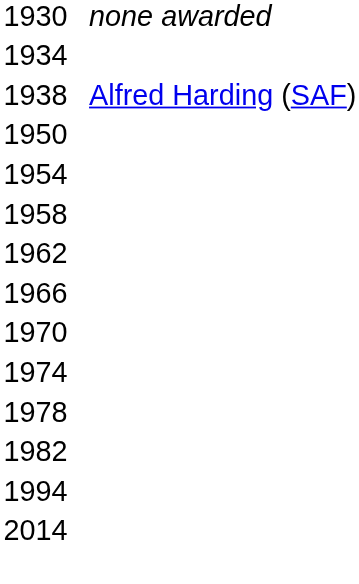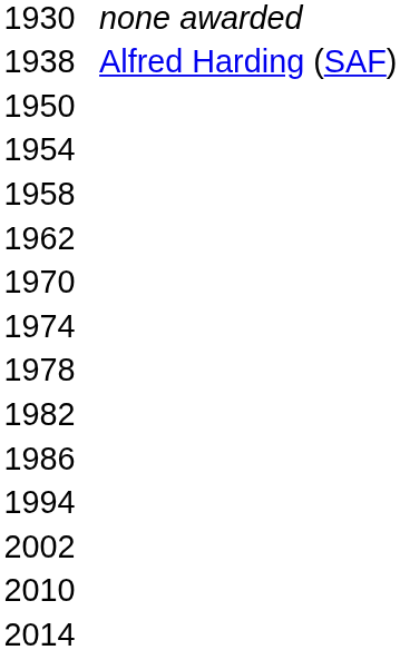- row: 1934
- row: 1966
+ row: 1986
+ row: 2002
+ row: 2010
